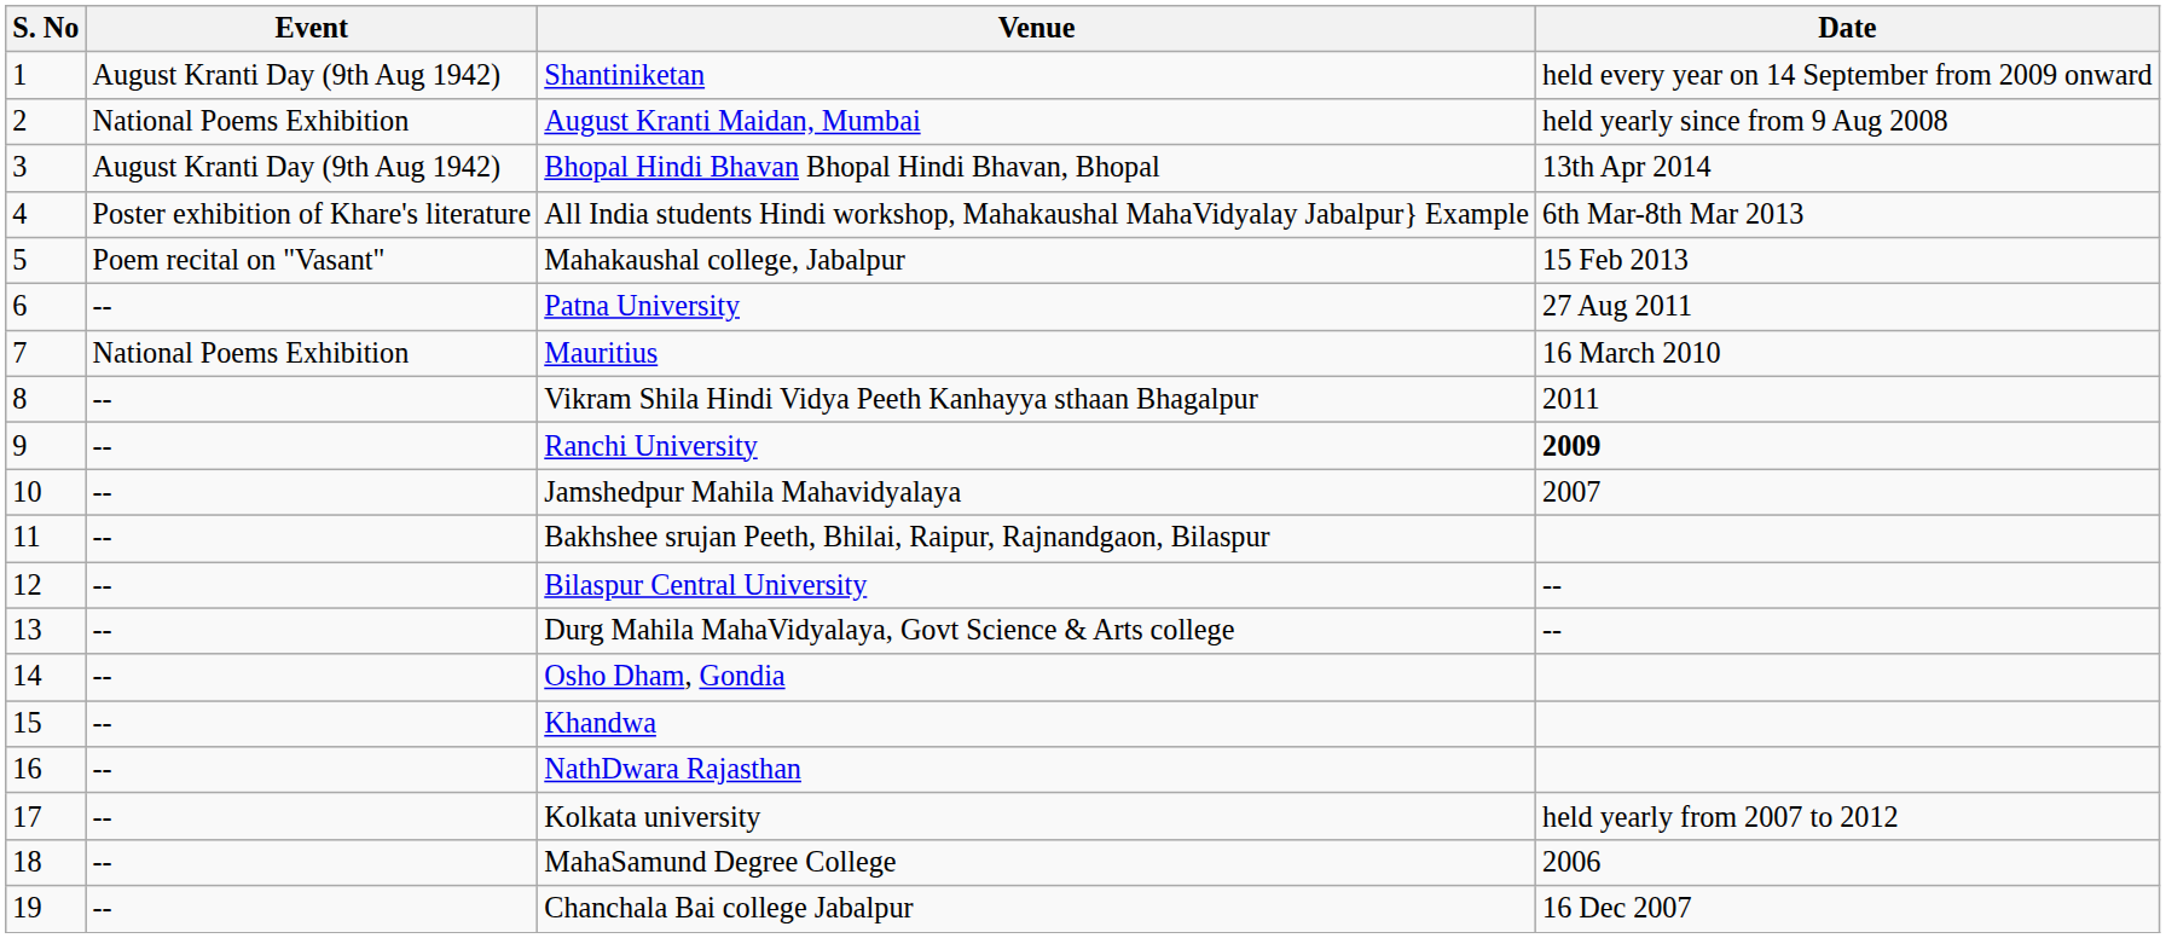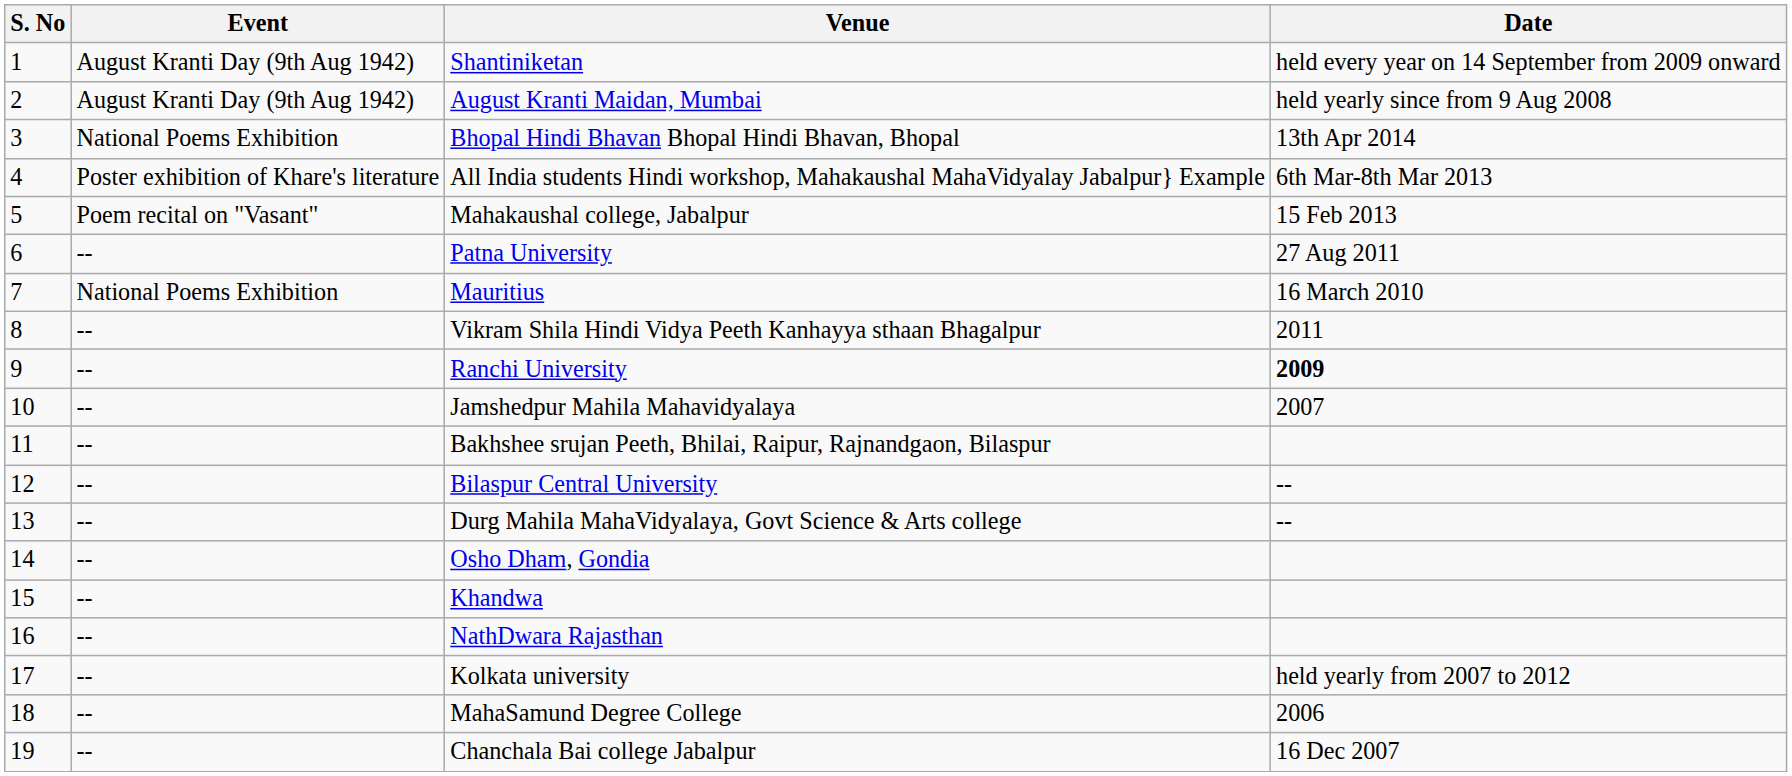August Kranti Maidan, Mumbai | Event: National Poems Exhibition -> August Kranti Day (9th Aug 1942)
Bhopal Hindi Bhavan Bhopal Hindi Bhavan, Bhopal | Event: August Kranti Day (9th Aug 1942) -> National Poems Exhibition
